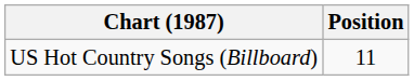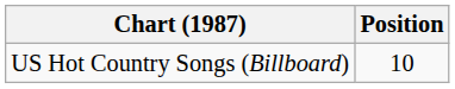US Hot Country Songs (Billboard) | Position: 11 -> 10
